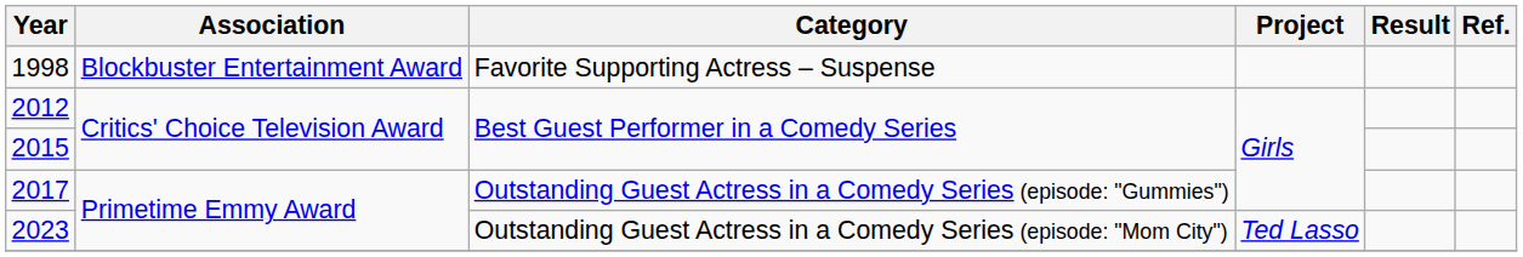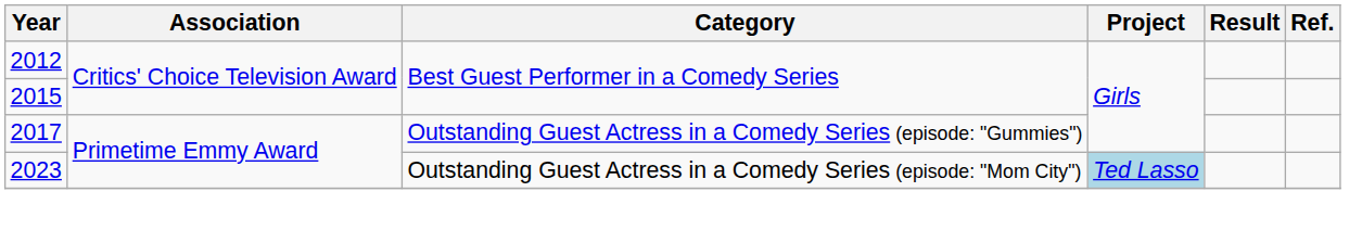- row: 1998 | Blockbuster Entertainment Award | Favorite Supporting Actress – Suspense
2023 | Project: no background -> lightblue background
